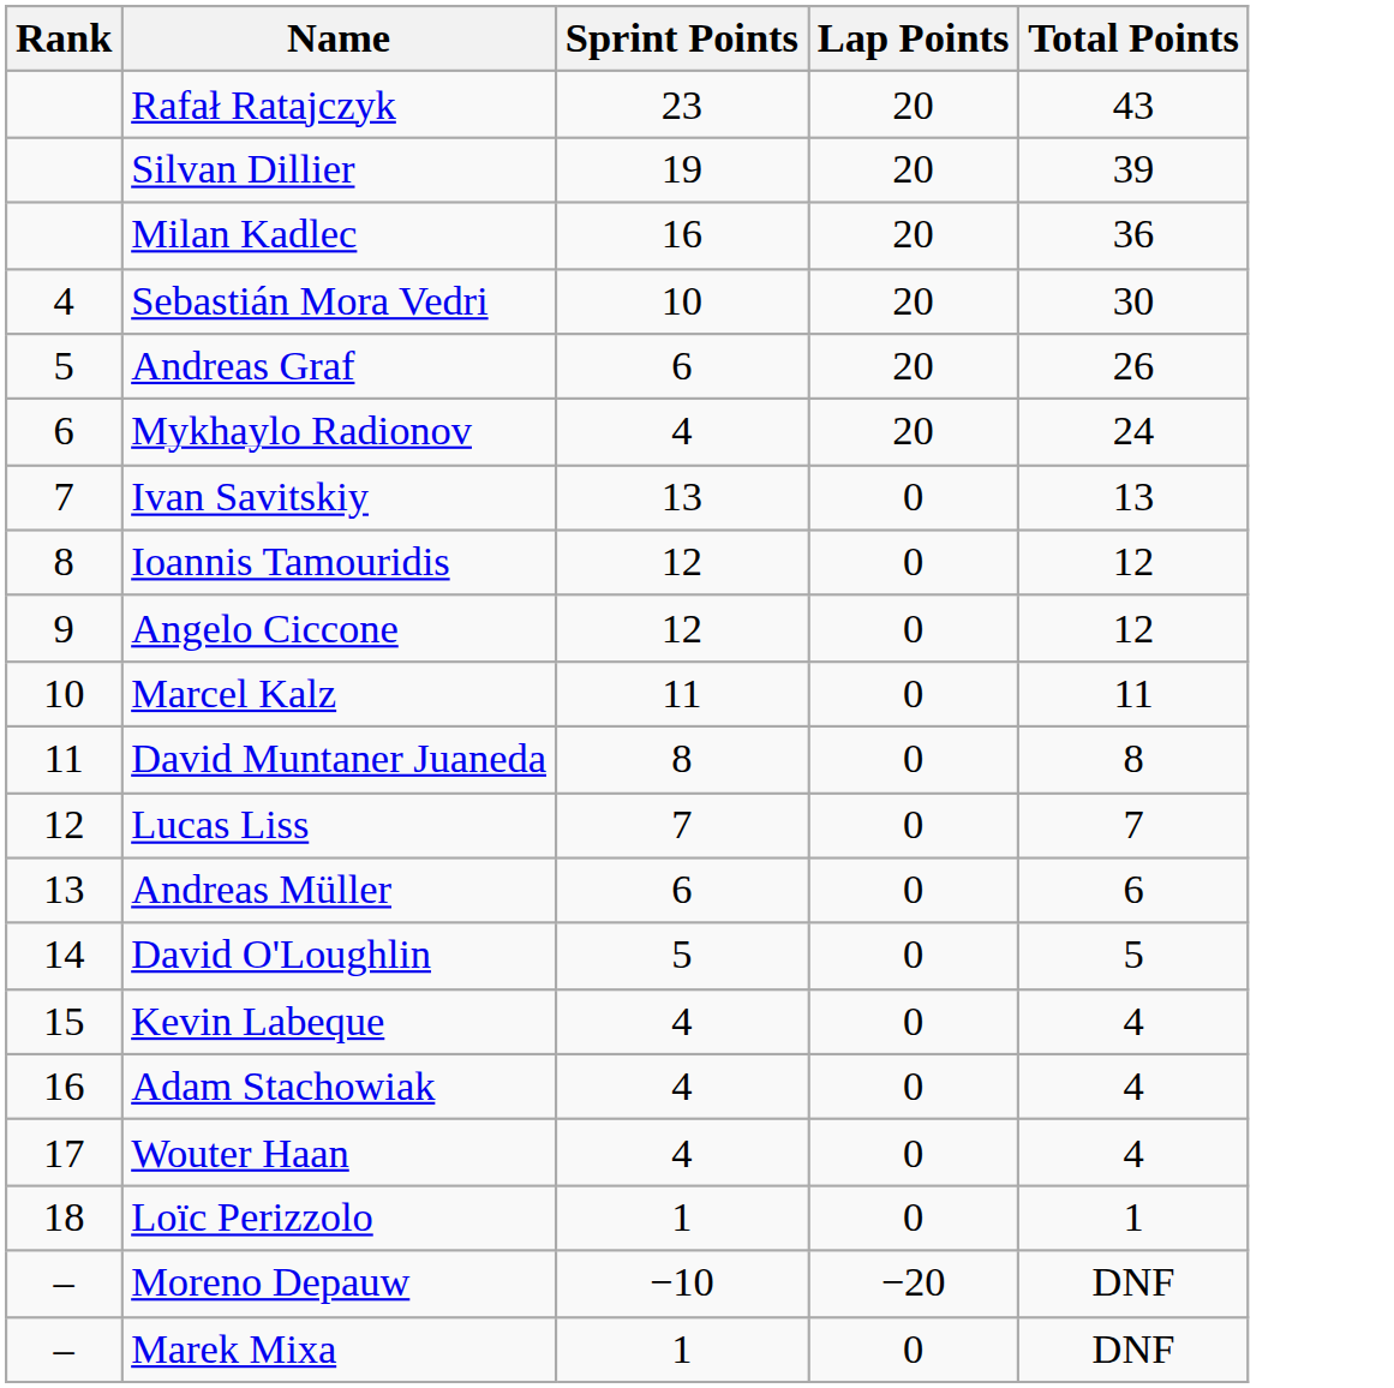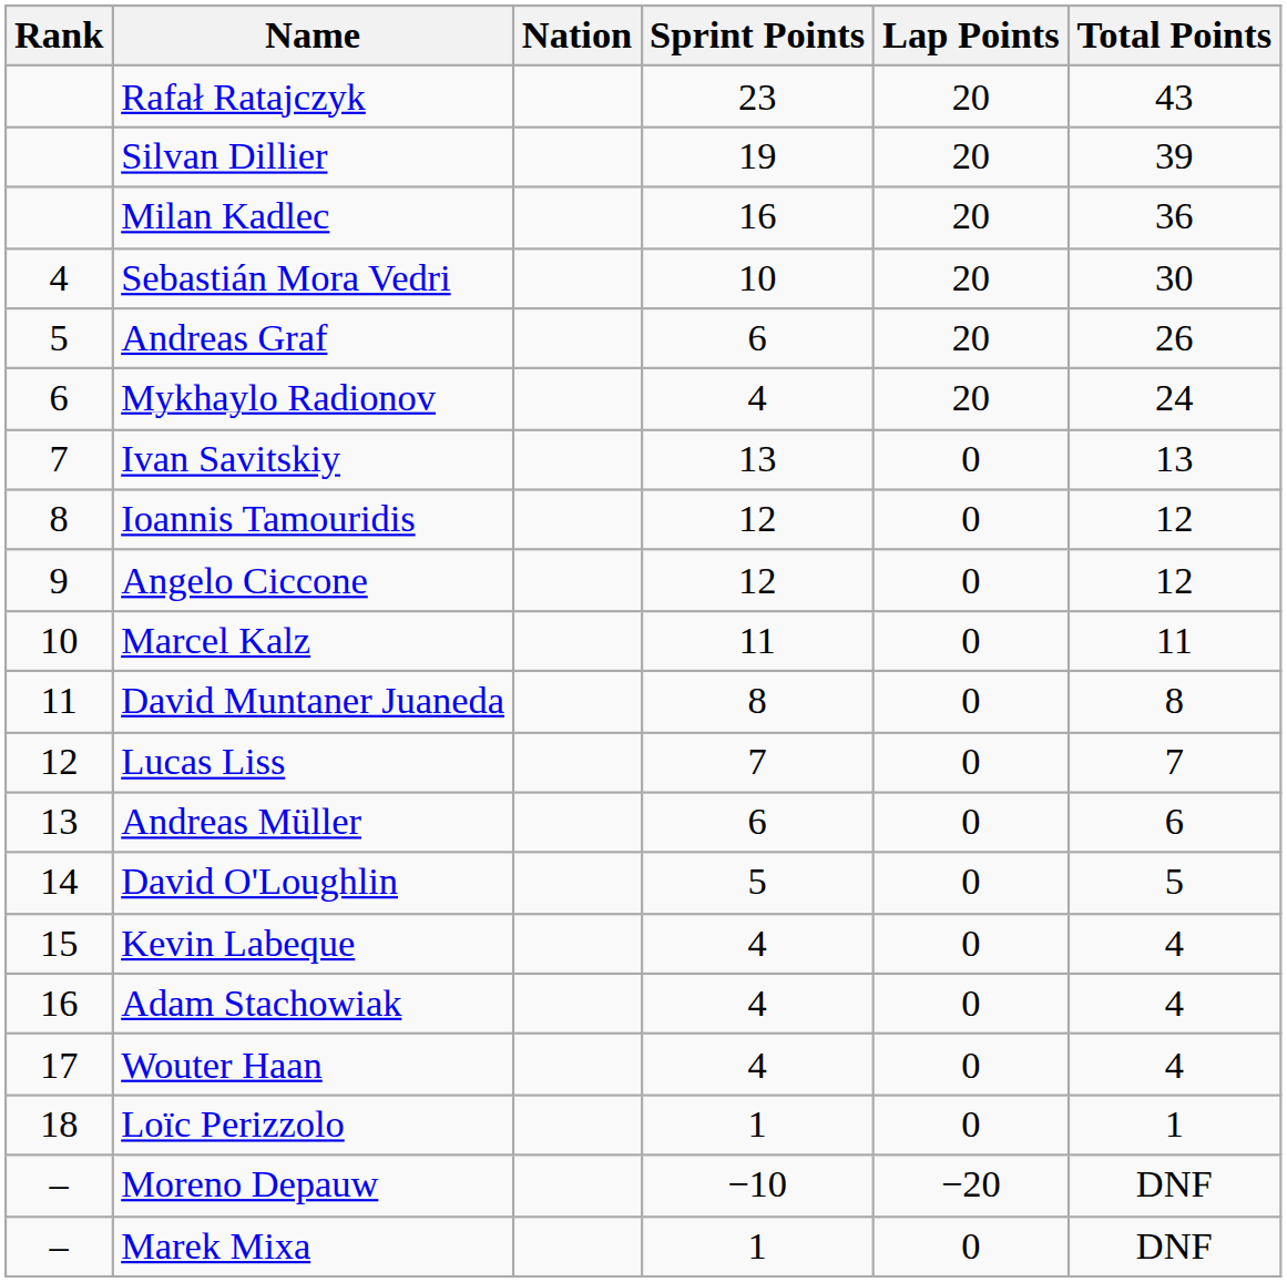+ column: Nation
